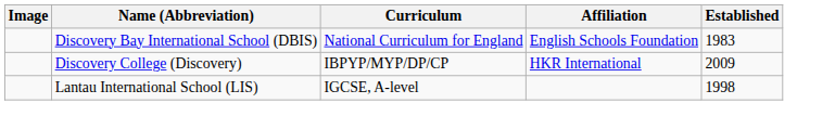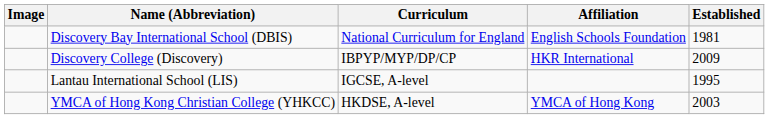Discovery Bay International School (DBIS) | Established: 1983 -> 1981
Lantau International School (LIS) | Established: 1998 -> 1995
+ row: YMCA of Hong Kong Christian College (YHKCC) | HKDSE, A-level | YMCA of Hong Kong | 2003
